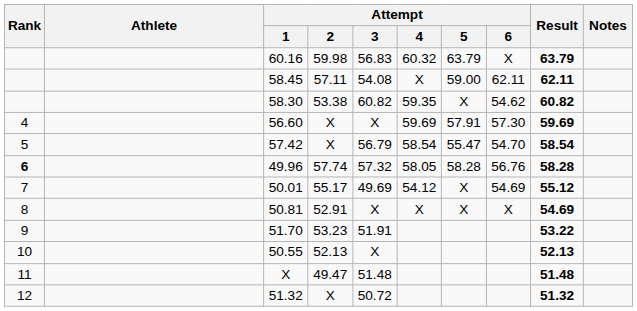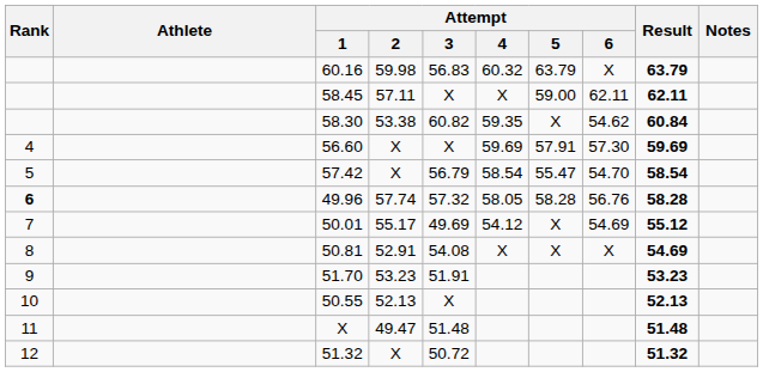58.45 | Attempt / 3: 54.08 -> X
58.30 | Result: 60.82 -> 60.84
50.81 | Attempt / 3: X -> 54.08
51.70 | Result: 53.22 -> 53.23
